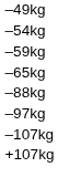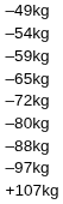+ row: –72kg
+ row: –80kg
- row: –107kg
